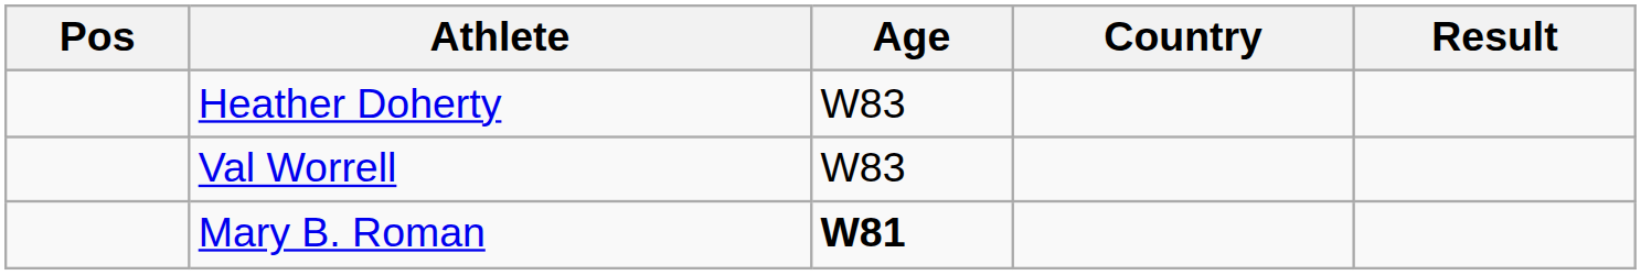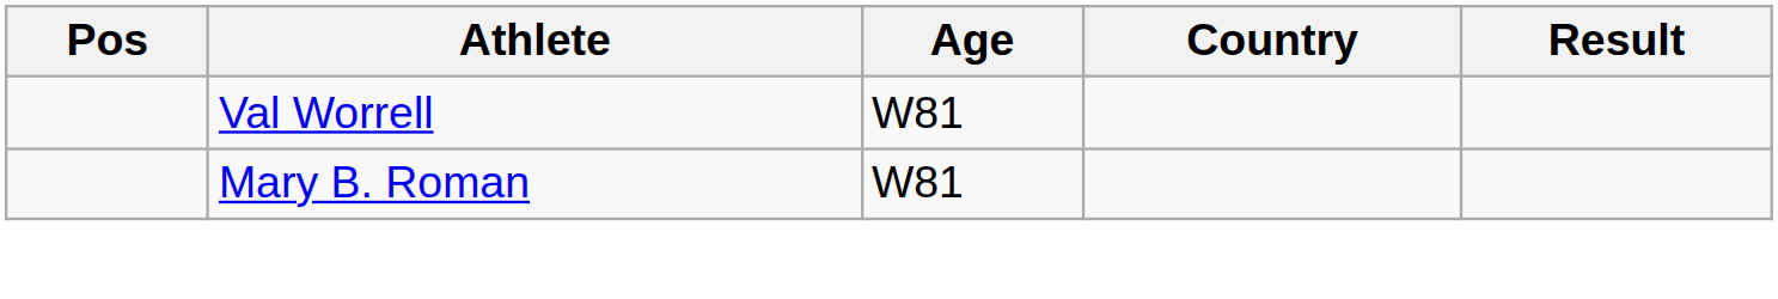- row: Heather Doherty | W83
Val Worrell | Age: W83 -> W81
Mary B. Roman | Age: bold -> normal
